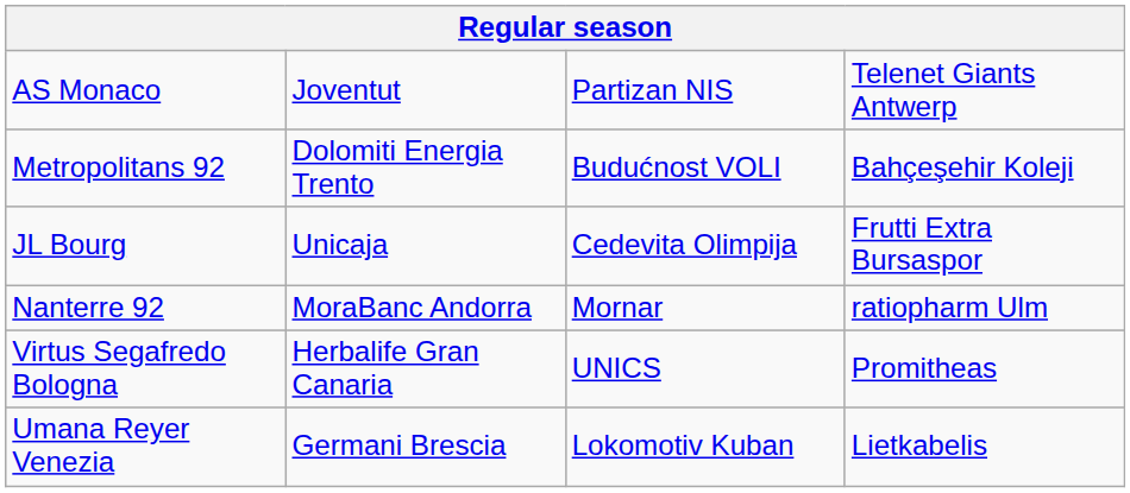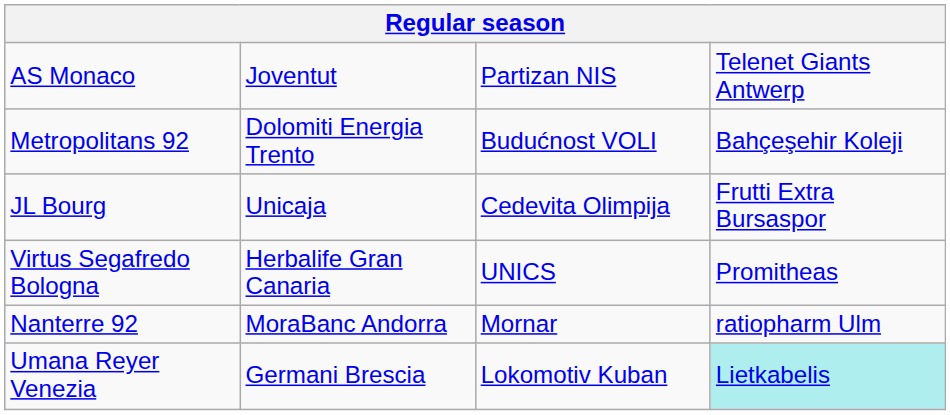rows swapped: Nanterre 92 <-> Virtus Segafredo Bologna
Umana Reyer Venezia | column 4: no background -> paleturquoise background
